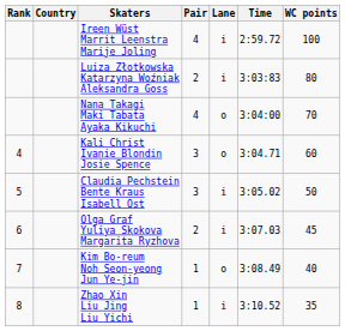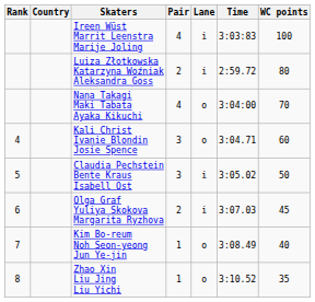Ireen Wüst Marrit Leenstra Marije Joling | Time: 2:59.72 -> 3:03:83
Luiza Złotkowska Katarzyna Woźniak Aleksandra Goss | Time: 3:03:83 -> 2:59.72
Zhao Xin Liu Jing Liu Yichi | Lane: i -> o
